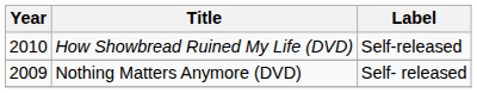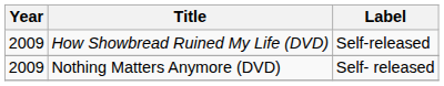How Showbread Ruined My Life (DVD) | Year: 2010 -> 2009
